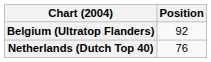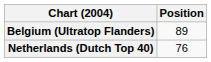Belgium (Ultratop Flanders) | Position: 92 -> 89
